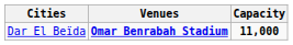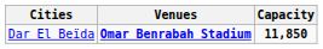Dar El Beïda | Capacity: 11,000 -> 11,850
